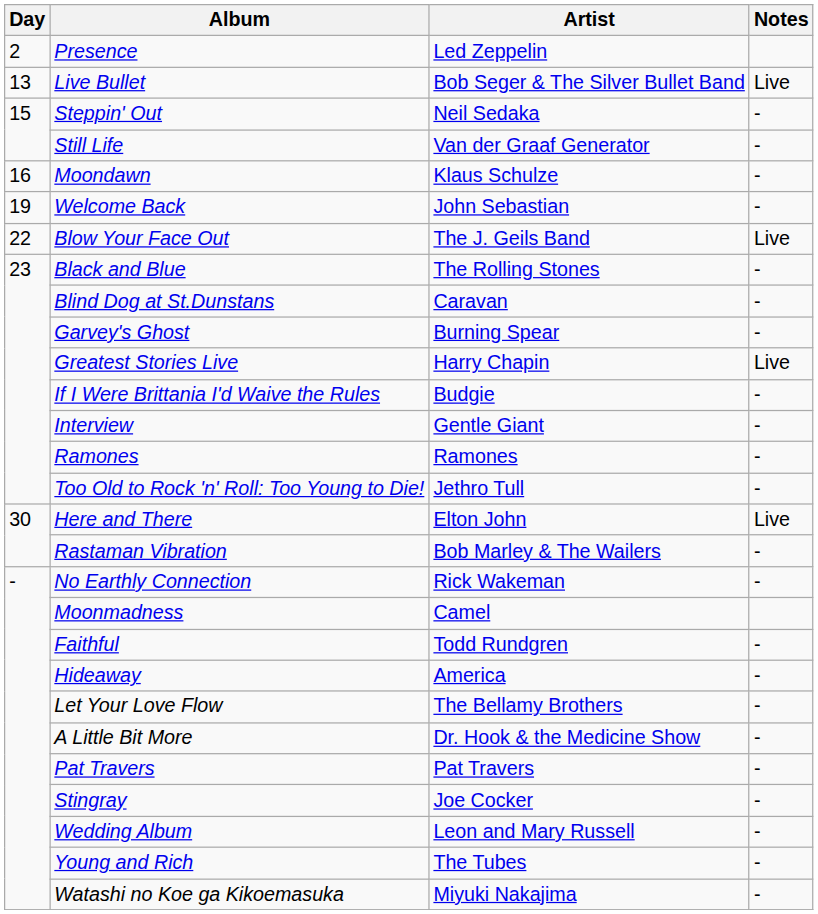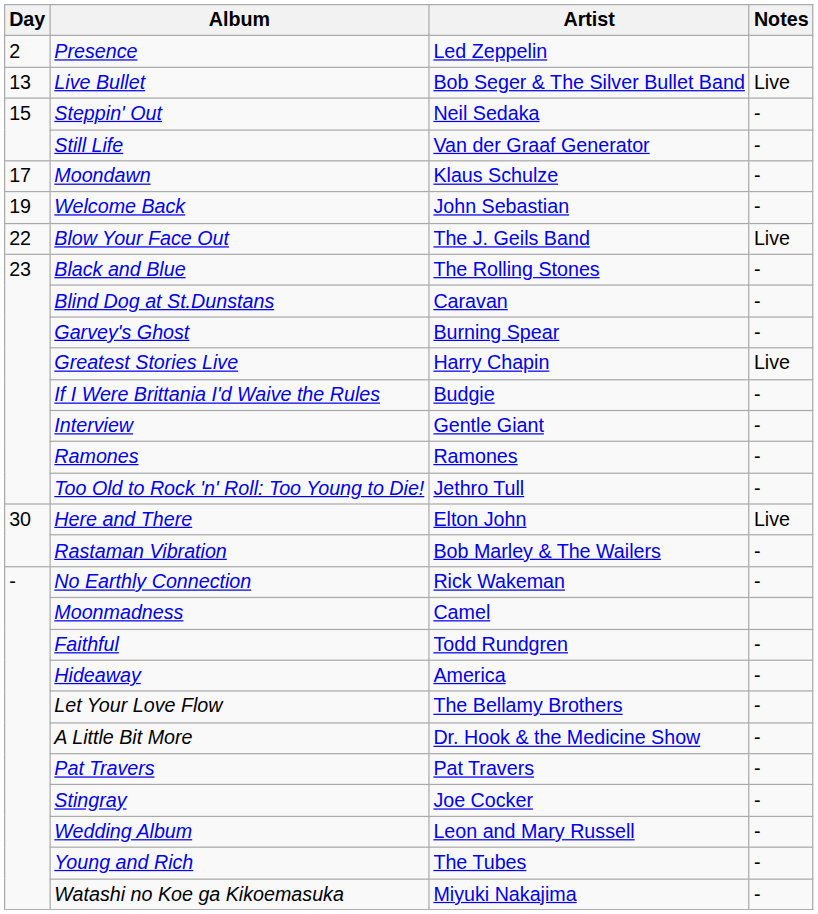Moondawn | Day: 16 -> 17
